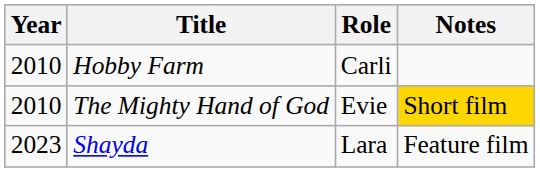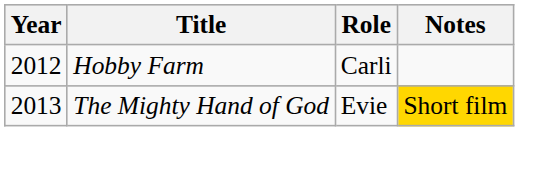Hobby Farm | Year: 2010 -> 2012
The Mighty Hand of God | Year: 2010 -> 2013
- row: 2023 | Shayda | Lara | Feature film
